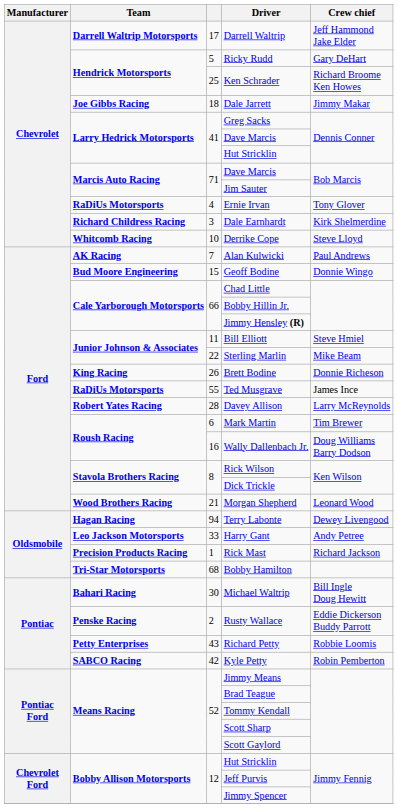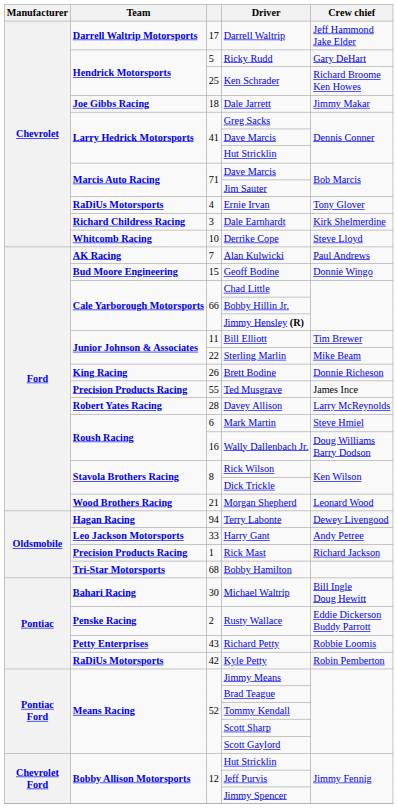Bill Elliott | Crew chief: Steve Hmiel -> Tim Brewer
Ted Musgrave | Team: RaDiUs Motorsports -> Precision Products Racing
Mark Martin | Crew chief: Tim Brewer -> Steve Hmiel
Kyle Petty | Team: SABCO Racing -> RaDiUs Motorsports
